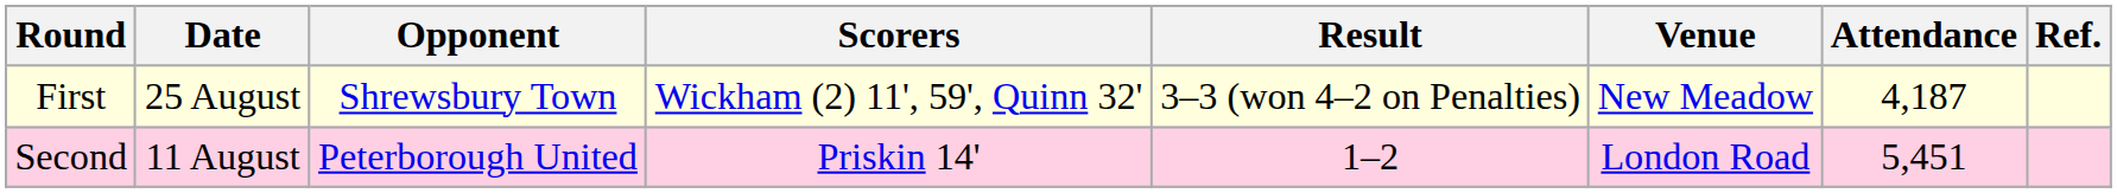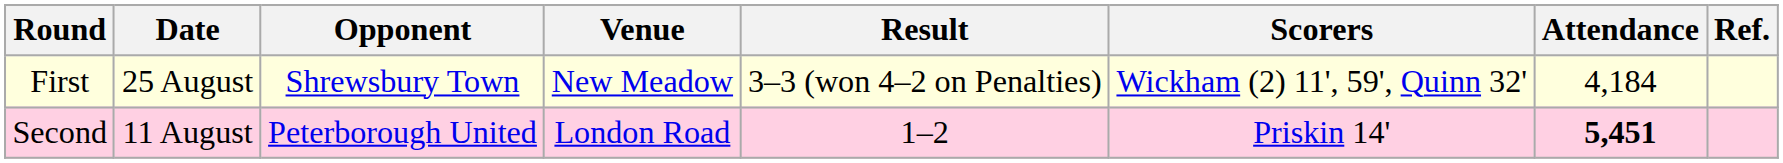columns swapped: Venue <-> Scorers
First | Attendance: 4,187 -> 4,184
Second | Attendance: normal -> bold
